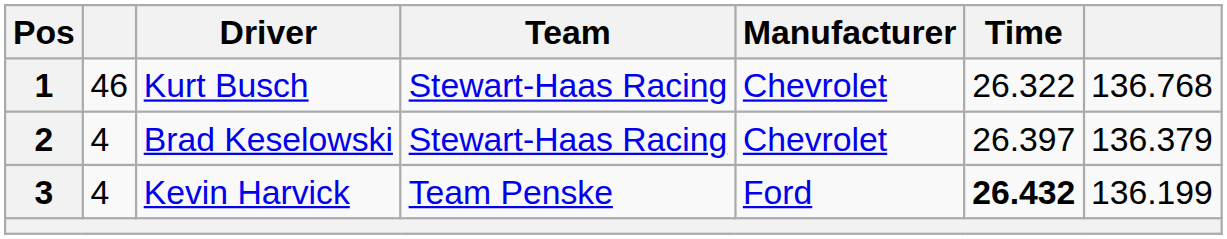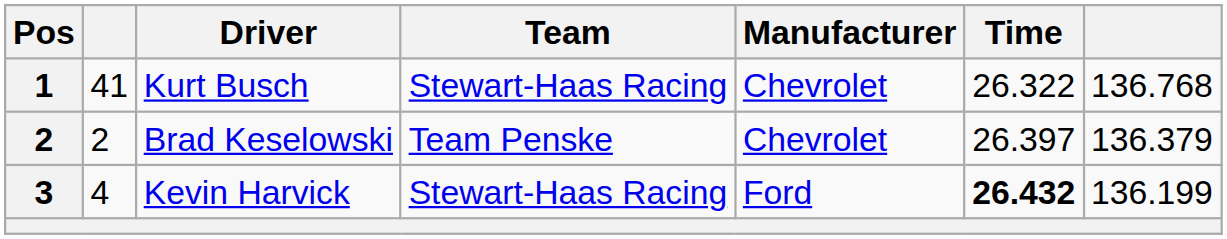Kurt Busch | column 2: 46 -> 41
Brad Keselowski | column 2: 4 -> 2
Brad Keselowski | Team: Stewart-Haas Racing -> Team Penske
Kevin Harvick | Team: Team Penske -> Stewart-Haas Racing
